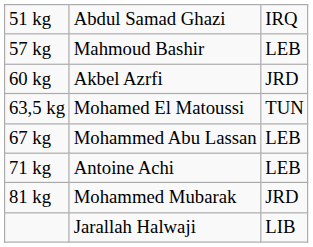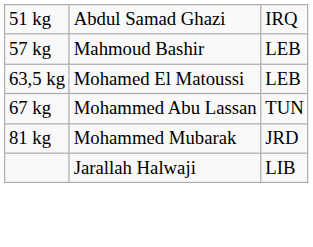- row: 60 kg | Akbel Azrfi | JRD
63,5 kg | column 3: TUN -> LEB
67 kg | column 3: LEB -> TUN
- row: 71 kg | Antoine Achi | LEB
